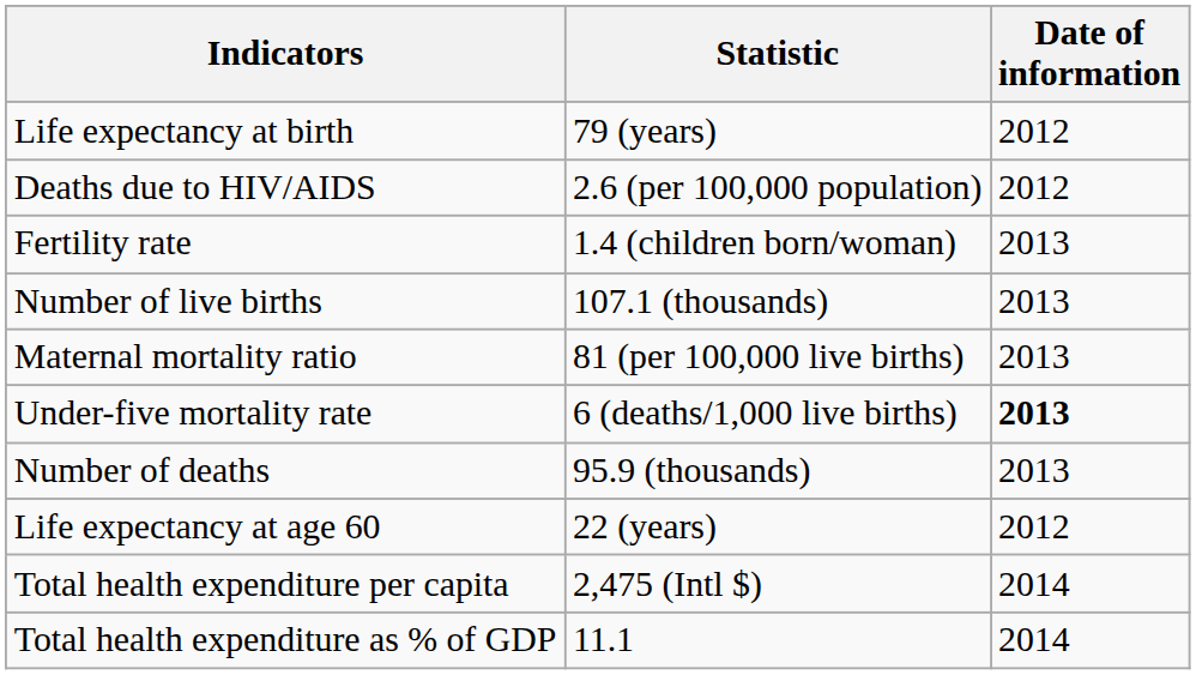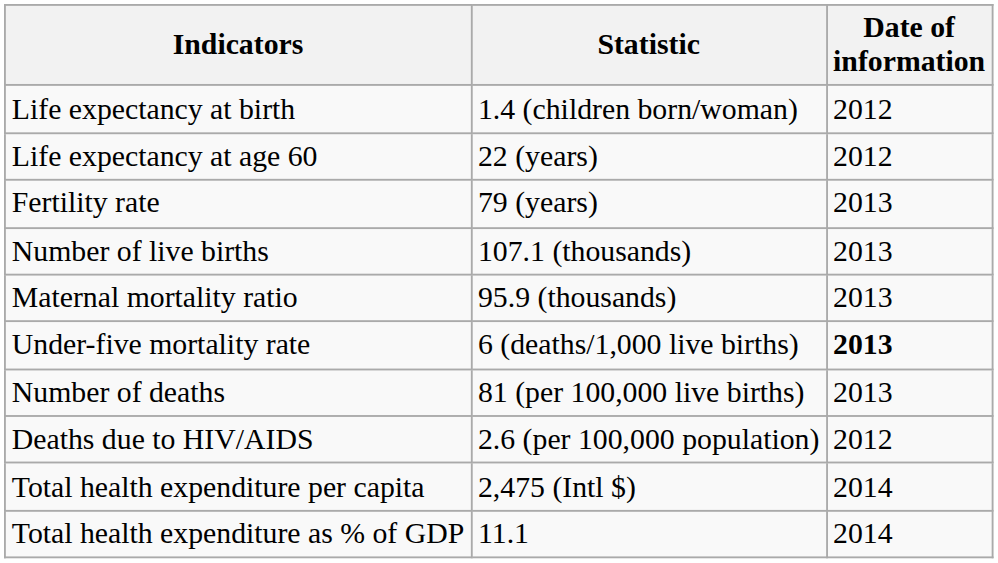Life expectancy at birth | Statistic: 79 (years) -> 1.4 (children born/woman)
rows swapped: Life expectancy at age 60 <-> Deaths due to HIV/AIDS
Fertility rate | Statistic: 1.4 (children born/woman) -> 79 (years)
Maternal mortality ratio | Statistic: 81 (per 100,000 live births) -> 95.9 (thousands)
Number of deaths | Statistic: 95.9 (thousands) -> 81 (per 100,000 live births)
